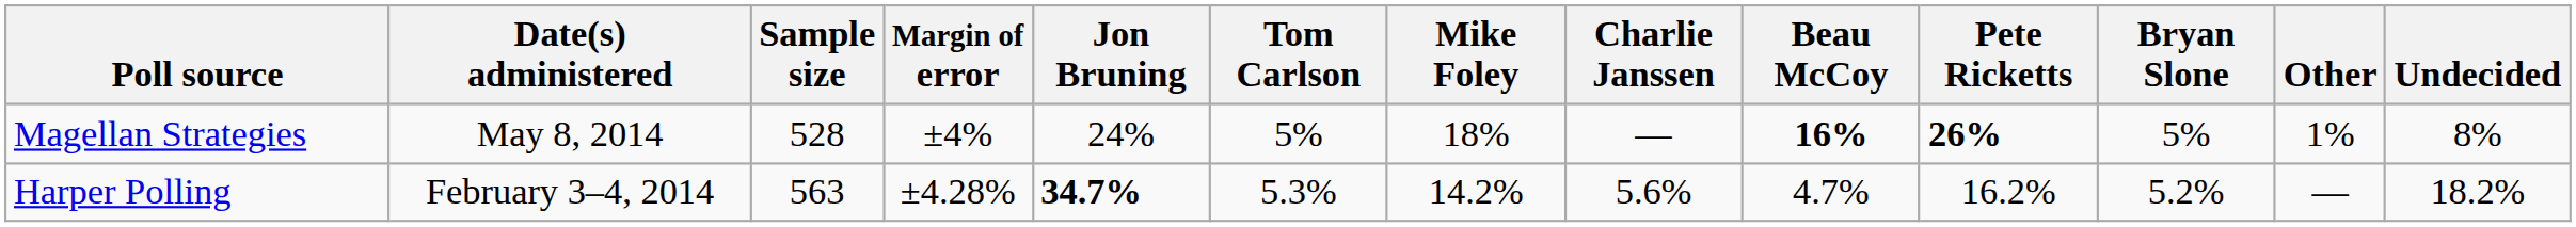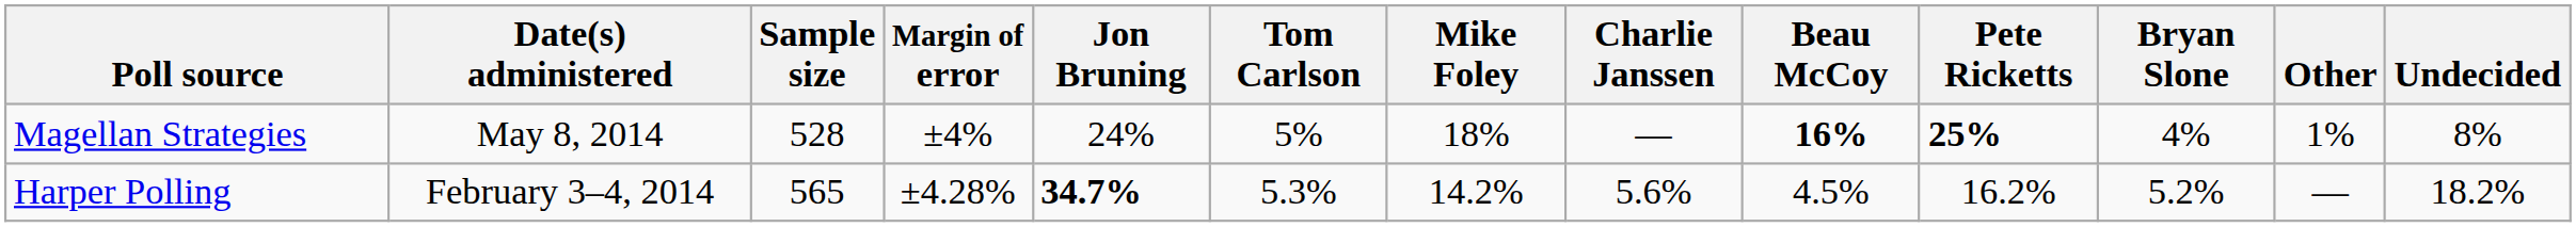Magellan Strategies | Pete Ricketts: 26% -> 25%
Magellan Strategies | Bryan Slone: 5% -> 4%
Harper Polling | Sample size: 563 -> 565
Harper Polling | Beau McCoy: 4.7% -> 4.5%
